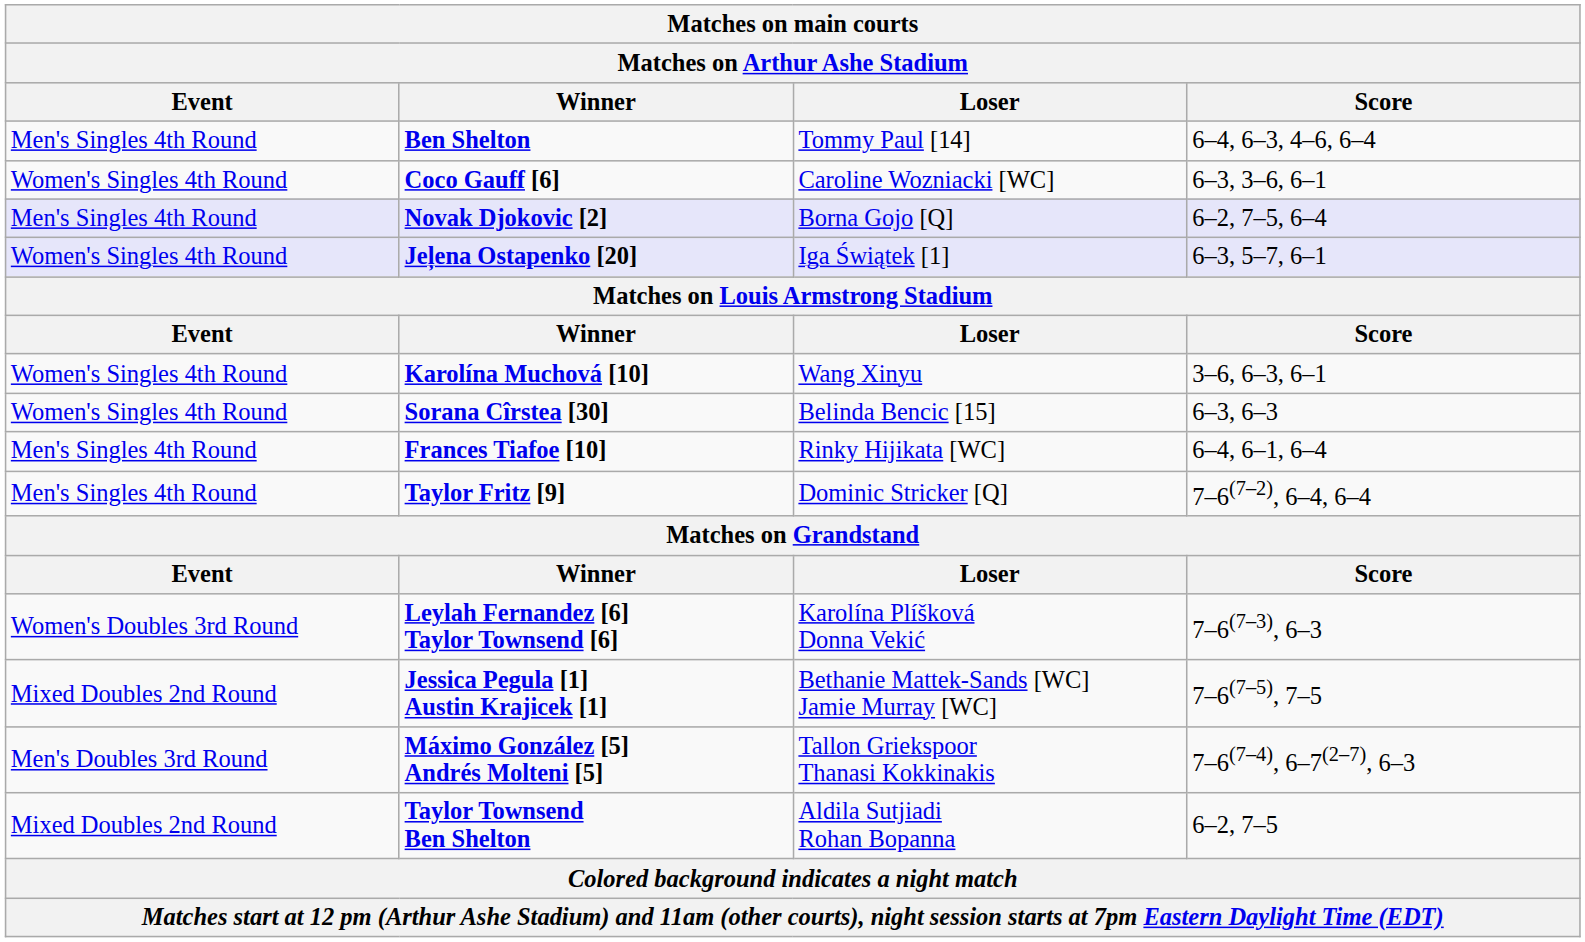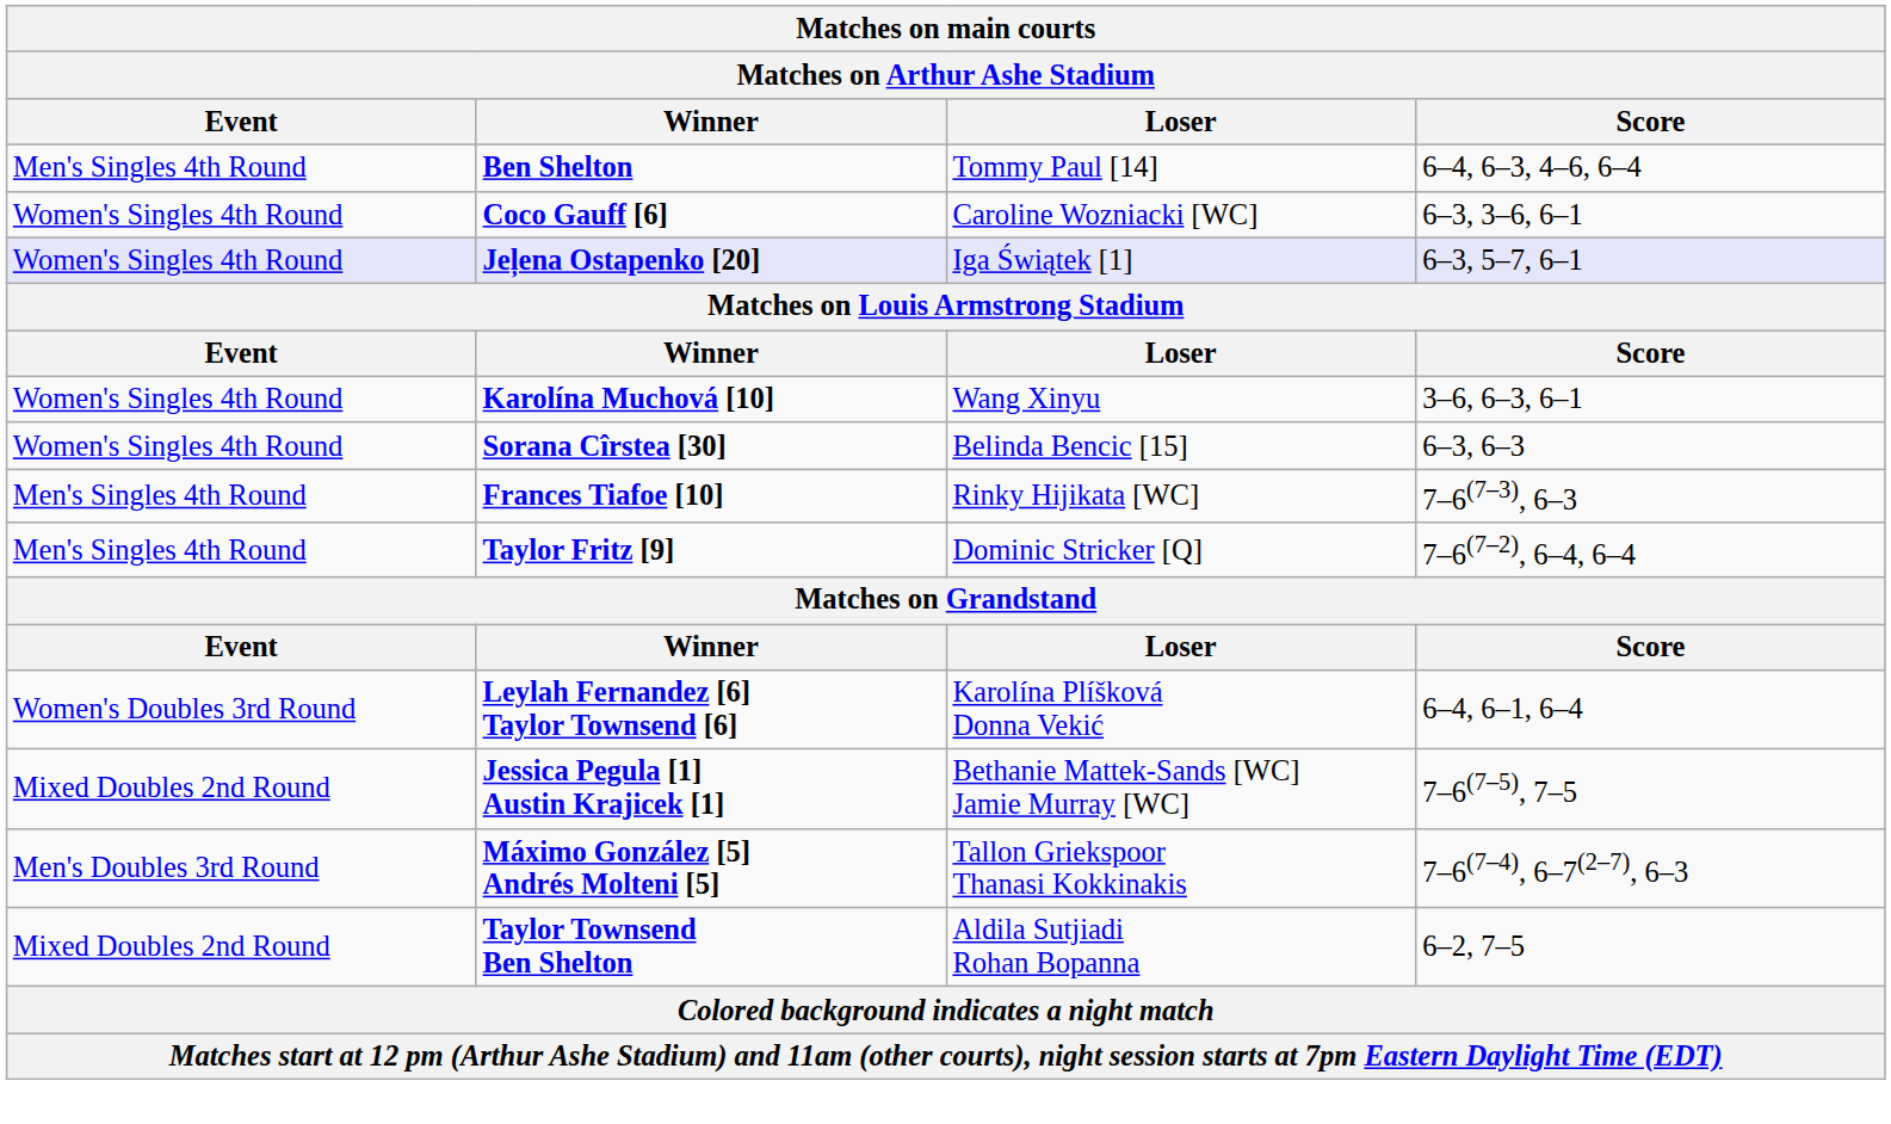- row: Men's Singles 4th Round | Novak Djokovic [2] | Borna Gojo [Q] | 6–2, 7–5, 6–4
Frances Tiafoe [10] | Score: 6–4, 6–1, 6–4 -> 7–6(7–3), 6–3
Leylah Fernandez [6] Taylor Townsend [6] | Score: 7–6(7–3), 6–3 -> 6–4, 6–1, 6–4
